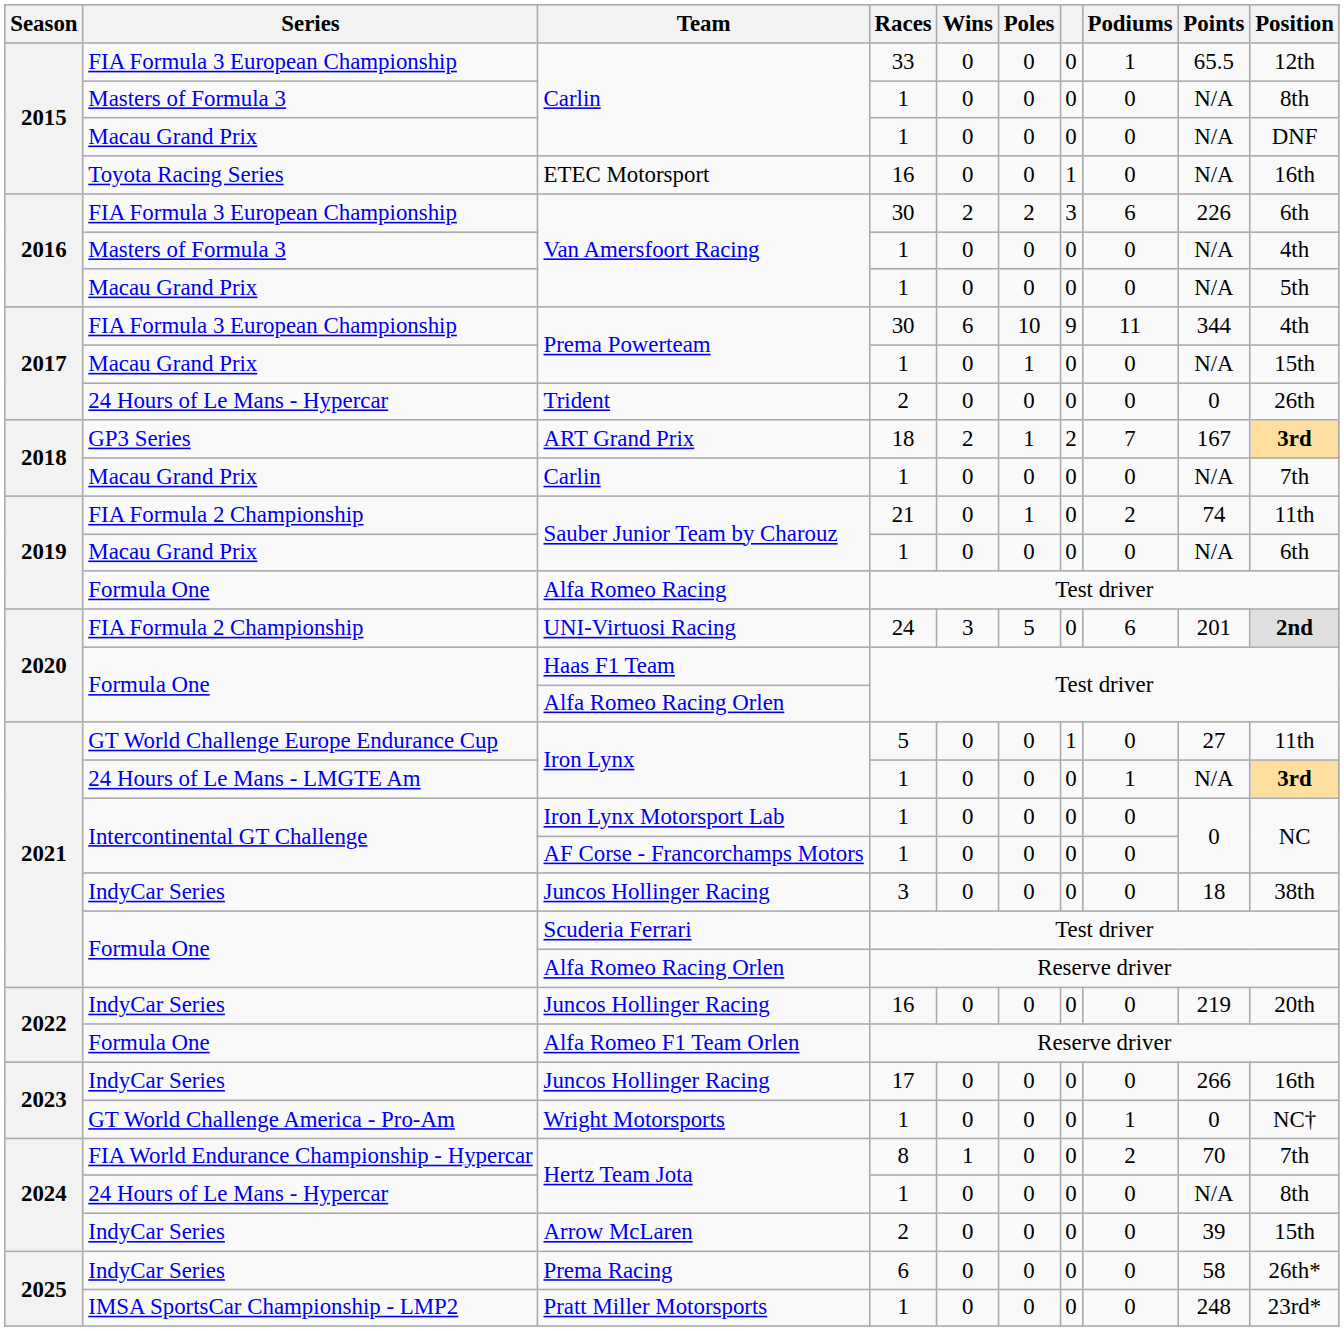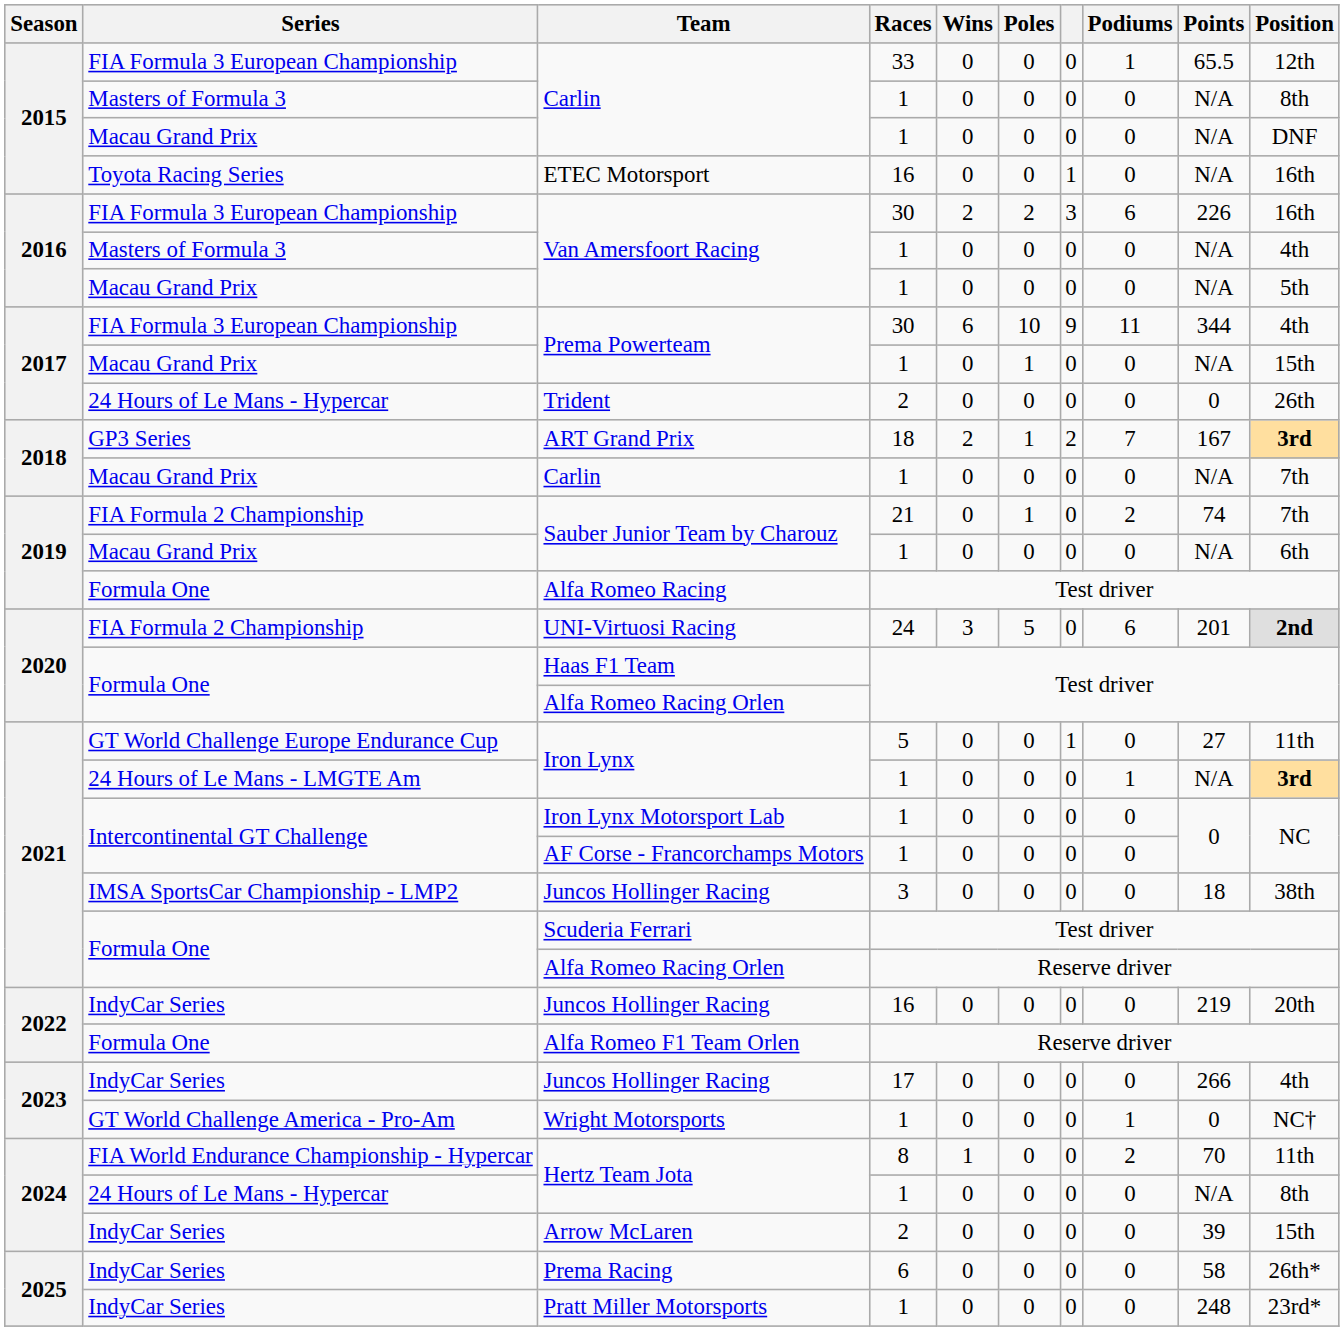Van Amersfoort Racing / 30 | Position: 6th -> 16th
Sauber Junior Team by Charouz / 21 | Position: 11th -> 7th
Juncos Hollinger Racing / 3 | Series: IndyCar Series -> IMSA SportsCar Championship - LMP2
Juncos Hollinger Racing / 17 | Position: 16th -> 4th
Hertz Team Jota / 8 | Position: 7th -> 11th
Pratt Miller Motorsports | Series: IMSA SportsCar Championship - LMP2 -> IndyCar Series
